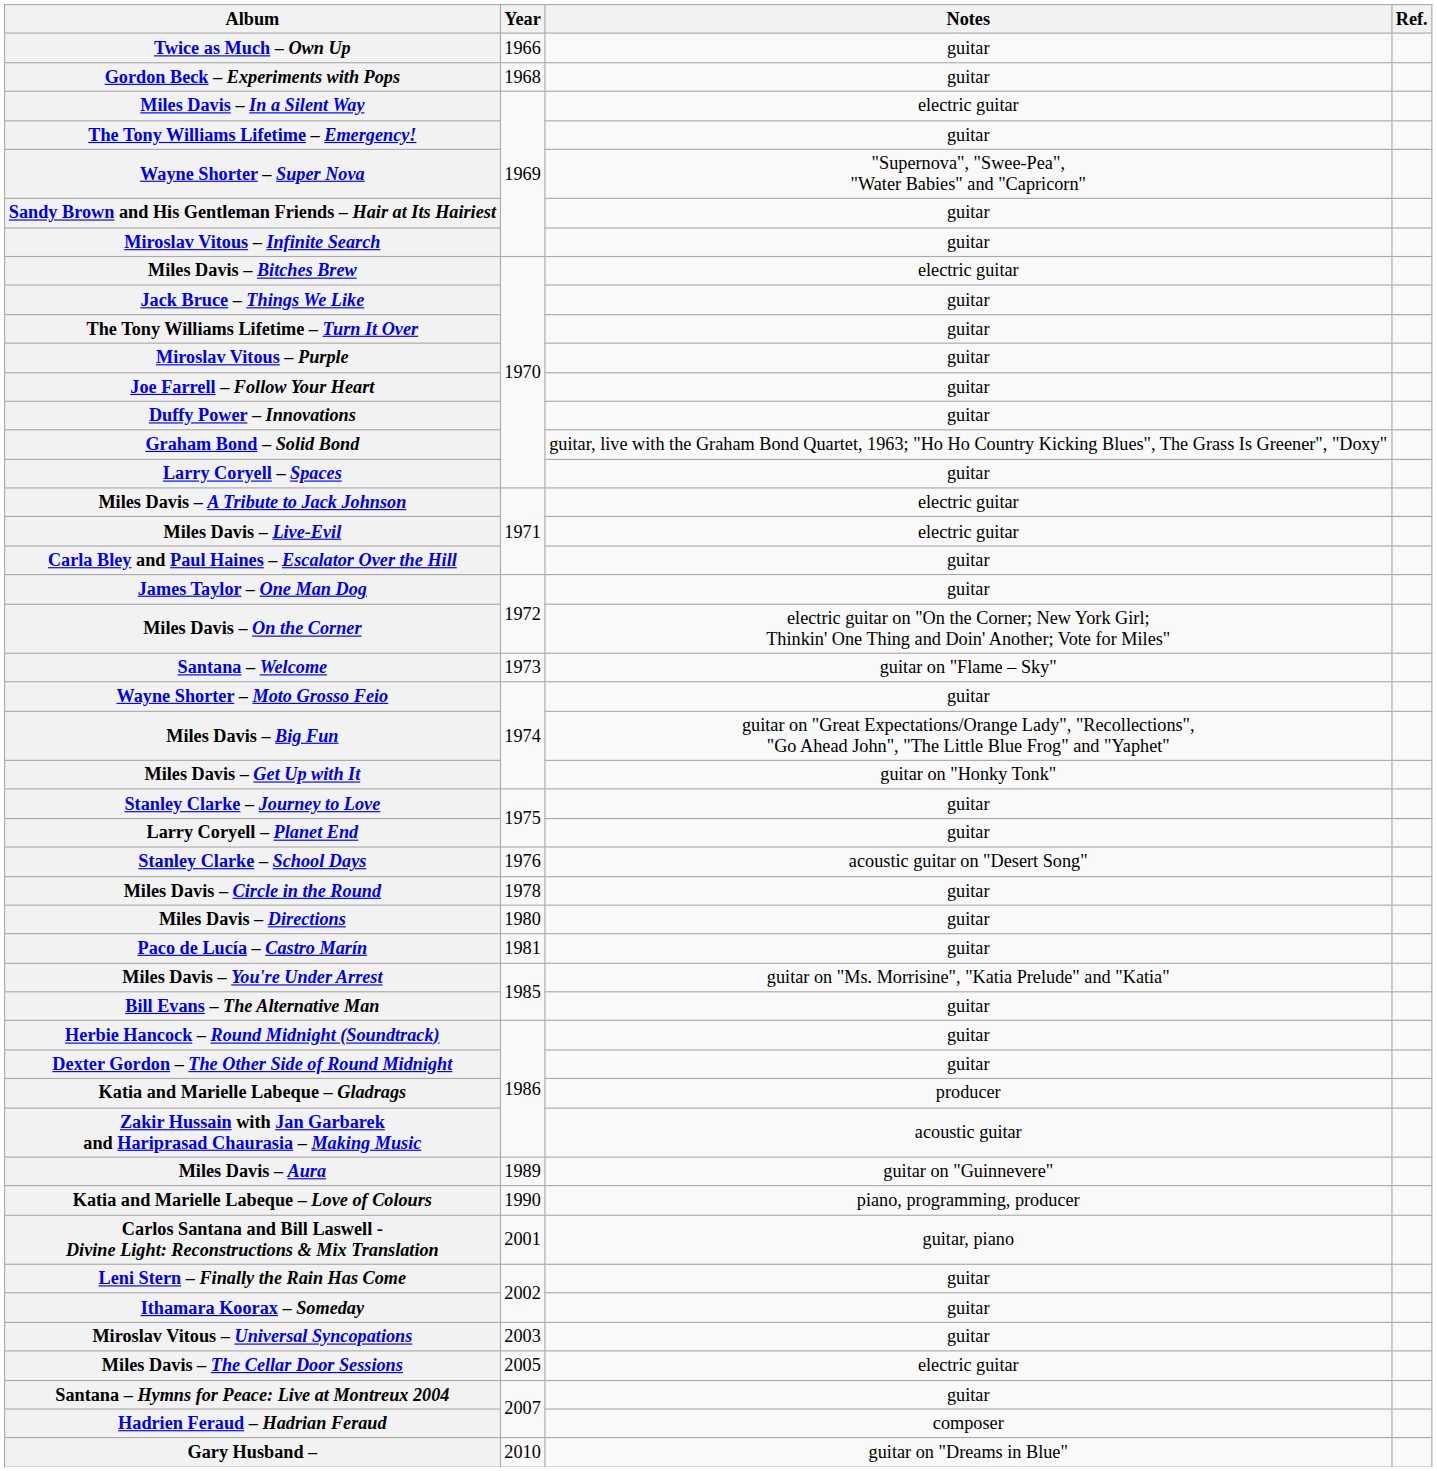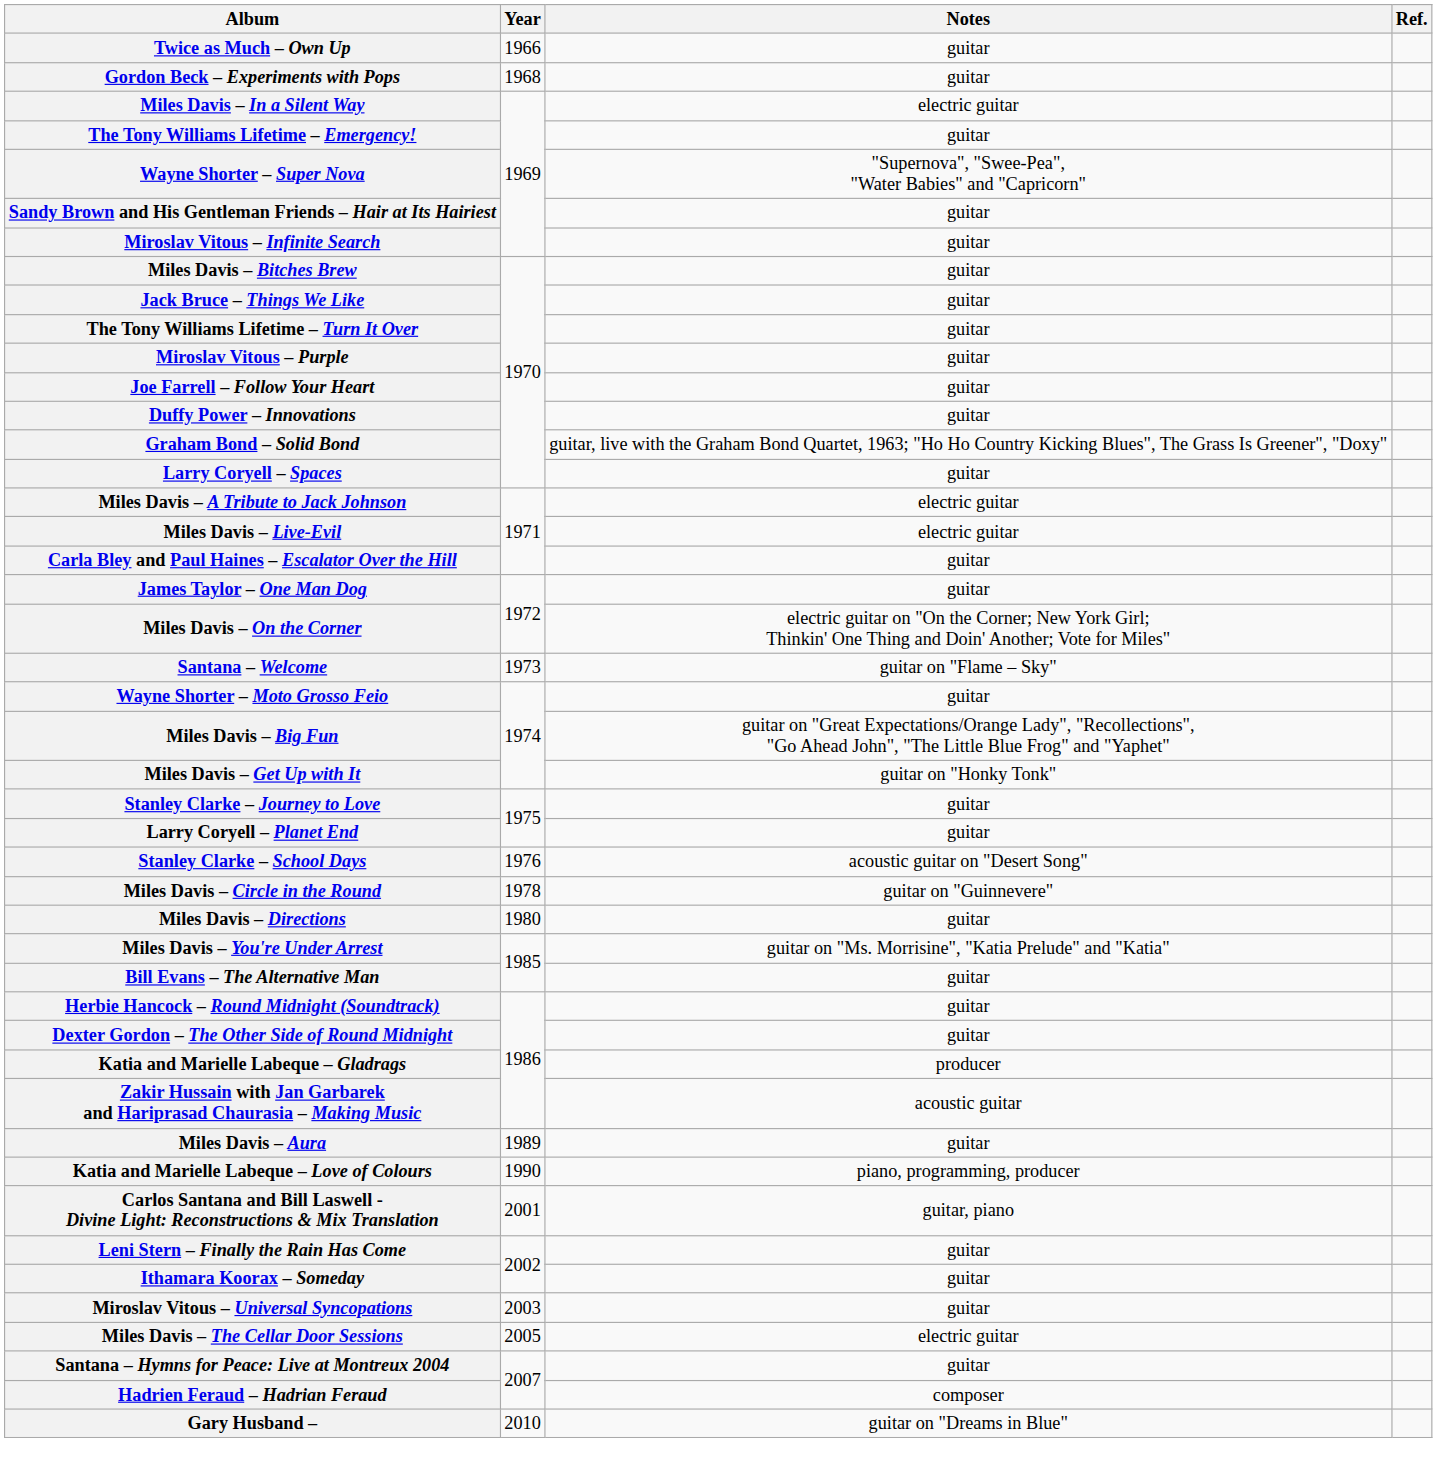Miles Davis – Bitches Brew | Notes: electric guitar -> guitar
Miles Davis – Circle in the Round | Notes: guitar -> guitar on "Guinnevere"
- row: Paco de Lucía – Castro Marín | 1981 | guitar
Miles Davis – Aura | Notes: guitar on "Guinnevere" -> guitar
